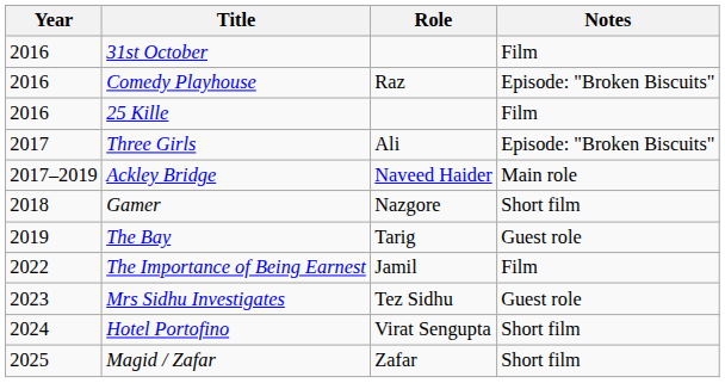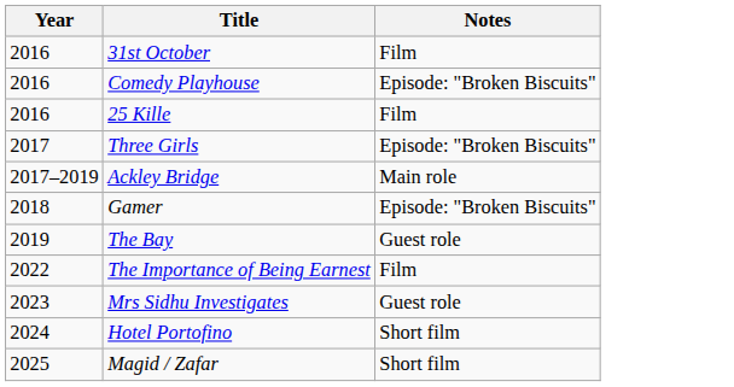- column: Role | Raz | Ali | Naveed Haider | Nazgore | Tarig | Jamil | Tez Sidhu | Virat Sengupta | Zafar
Gamer | Notes: Short film -> Episode: "Broken Biscuits"
